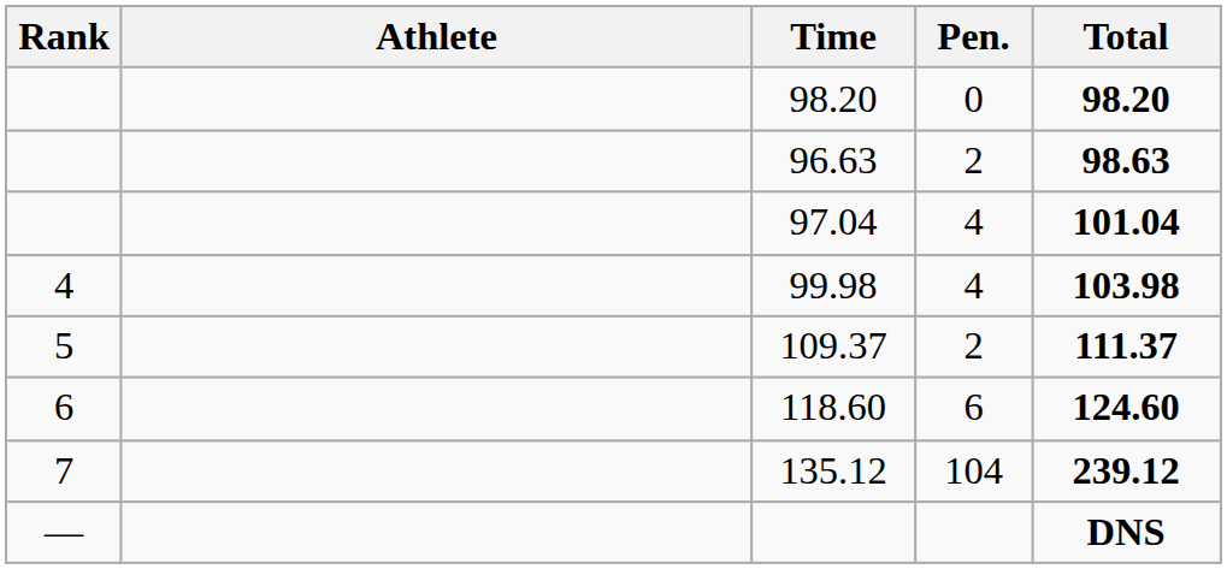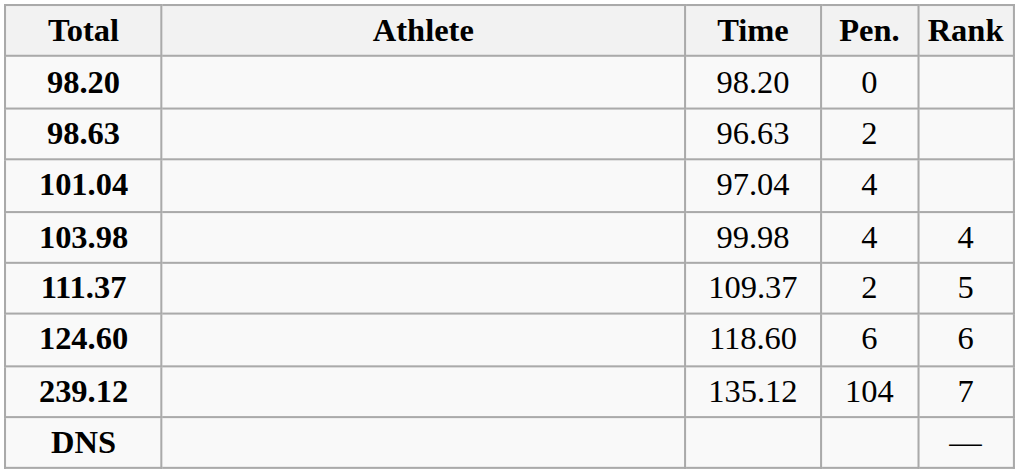columns swapped: Rank <-> Total
